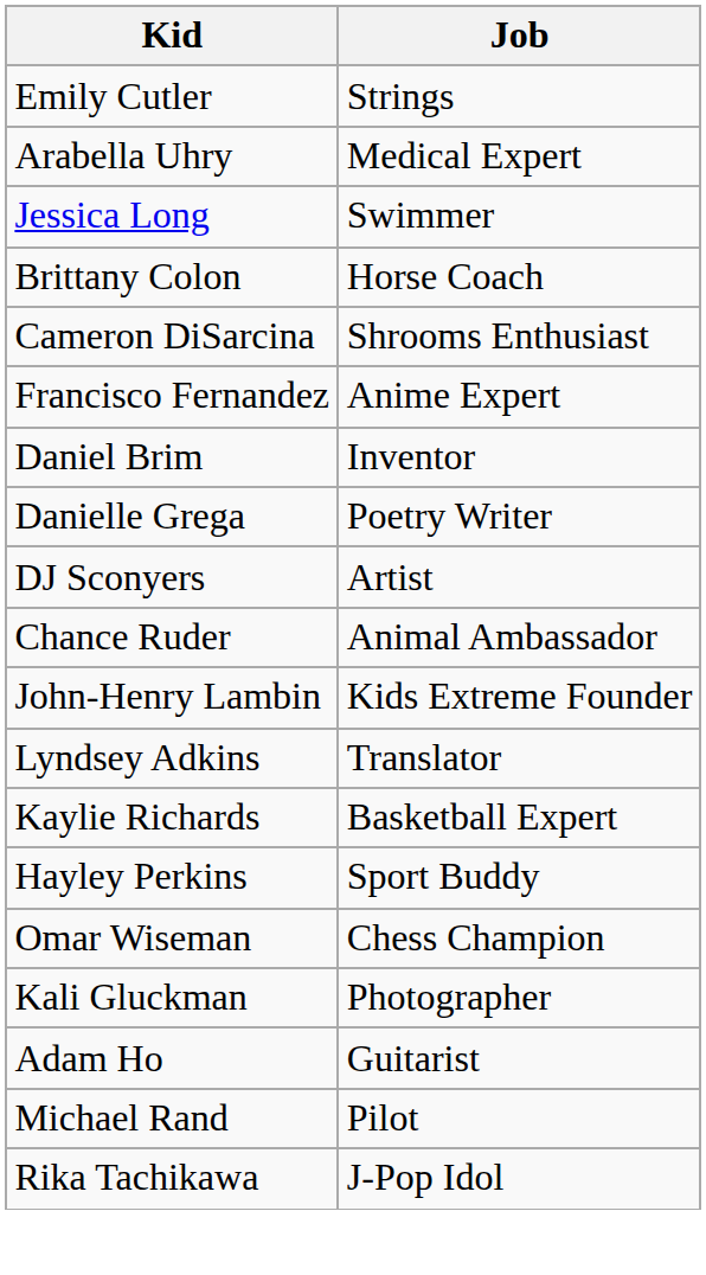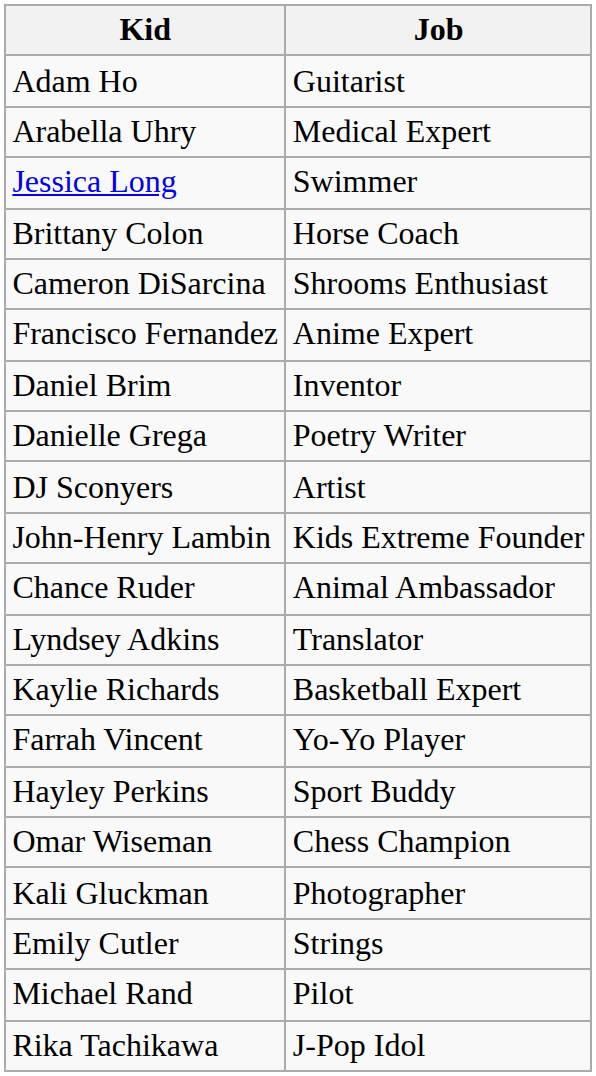rows swapped: Adam Ho <-> Emily Cutler
rows swapped: Chance Ruder <-> John-Henry Lambin
+ row: Farrah Vincent | Yo-Yo Player
